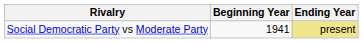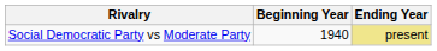Social Democratic Party vs Moderate Party | Beginning Year: 1941 -> 1940
